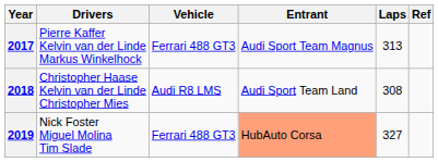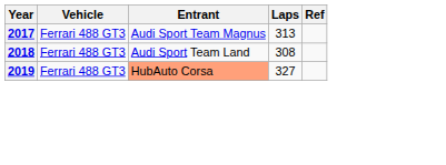- column: Drivers | Pierre Kaffer Kelvin van der Linde Markus Winkelhock | Christopher Haase Kelvin van der Linde Christopher Mies | Nick Foster Miguel Molina Tim Slade
2018 | Vehicle: Audi R8 LMS -> Ferrari 488 GT3
